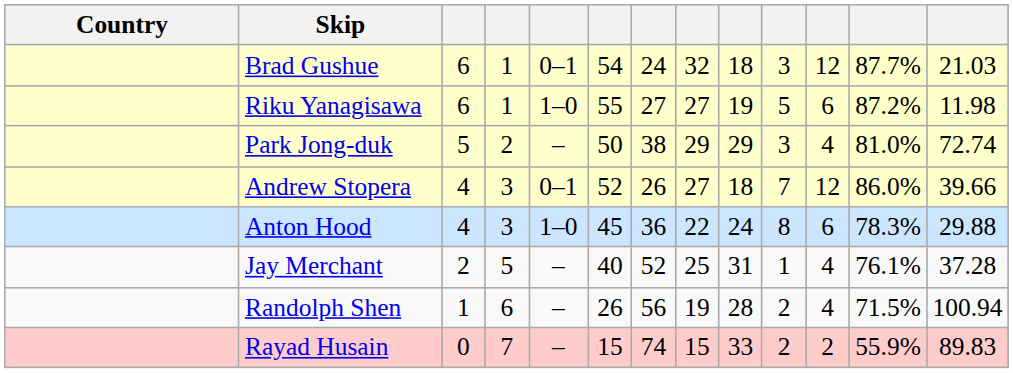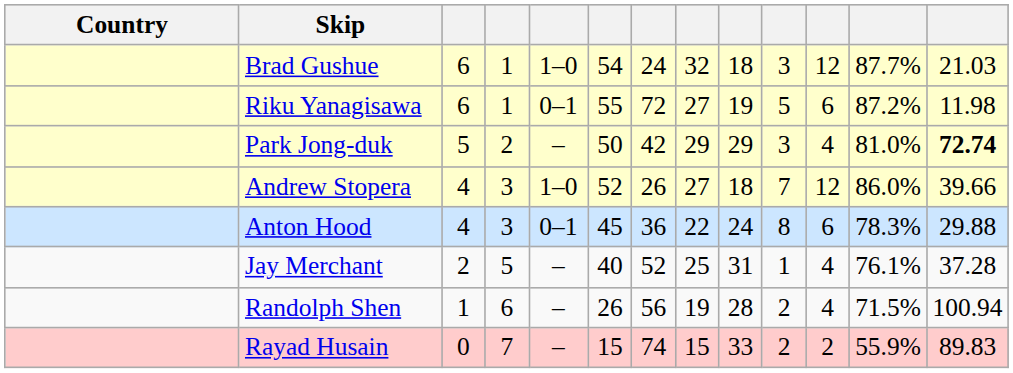Brad Gushue | column 5: 0–1 -> 1–0
Riku Yanagisawa | column 5: 1–0 -> 0–1
Riku Yanagisawa | column 7: 27 -> 72
Park Jong-duk | column 7: 38 -> 42
Park Jong-duk | column 13: normal -> bold
Andrew Stopera | column 5: 0–1 -> 1–0
Anton Hood | column 5: 1–0 -> 0–1
